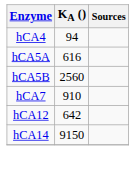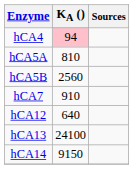hCA4 | KA (): no background -> pink background
hCA5A | KA (): 616 -> 810
hCA12 | KA (): 642 -> 640
+ row: hCA13 | 24100
